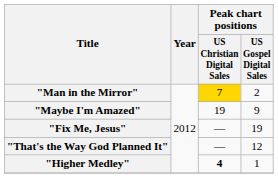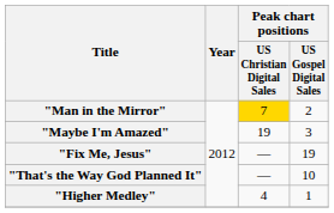"Maybe I'm Amazed" | Peak chart positions / US Gospel Digital Sales: 9 -> 3
"That's the Way God Planned It" | Peak chart positions / US Gospel Digital Sales: 12 -> 10
"Higher Medley" | Peak chart positions / US Christian Digital Sales: bold -> normal
